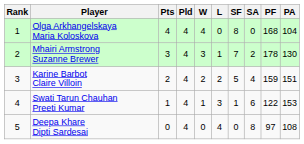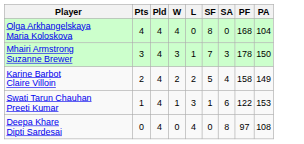- column: Rank | 1 | 2 | 3 | 4 | 5
Mhairi Armstrong Suzanne Brewer | SA: 2 -> 3
Mhairi Armstrong Suzanne Brewer | PA: 130 -> 150
Karine Barbot Claire Villoin | PF: 159 -> 158
Karine Barbot Claire Villoin | PA: 151 -> 149
